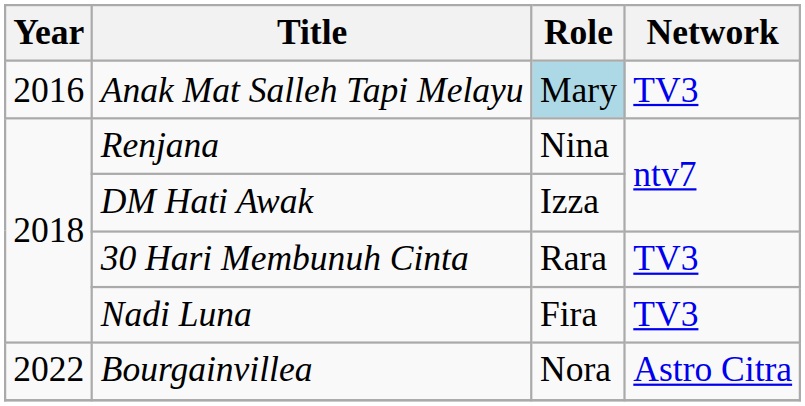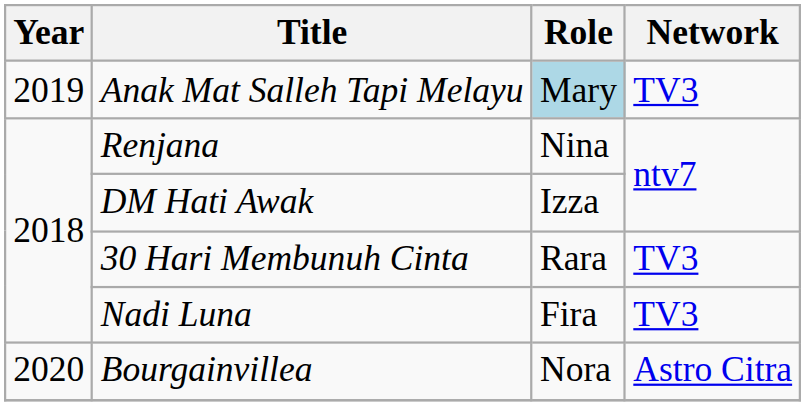Anak Mat Salleh Tapi Melayu | Year: 2016 -> 2019
Bourgainvillea | Year: 2022 -> 2020
